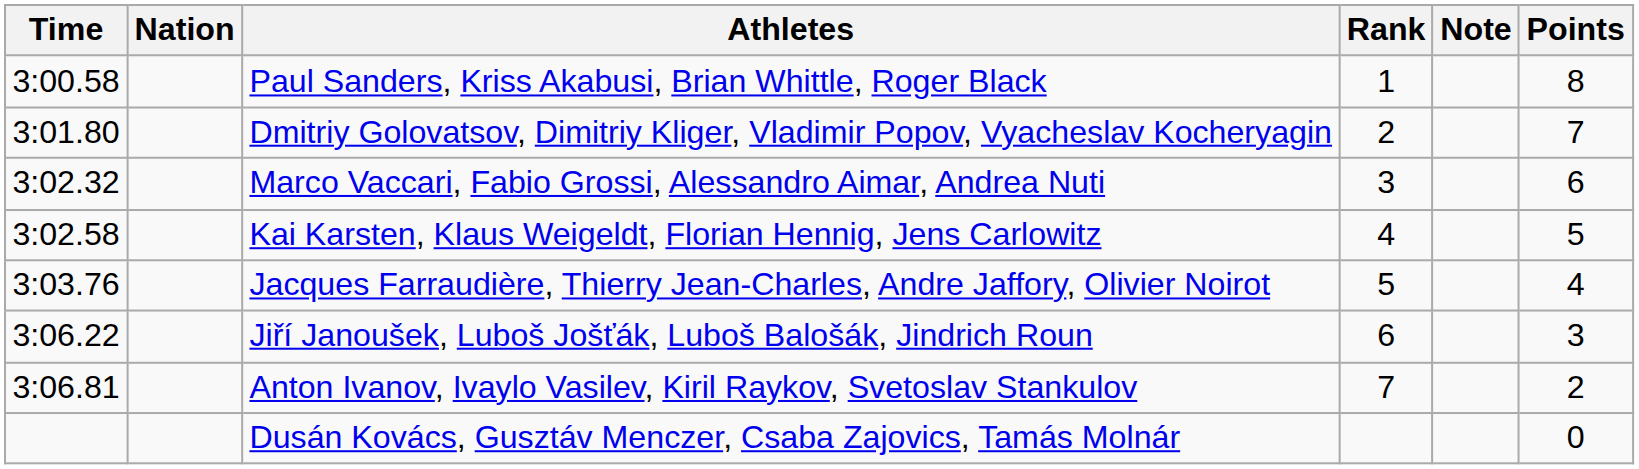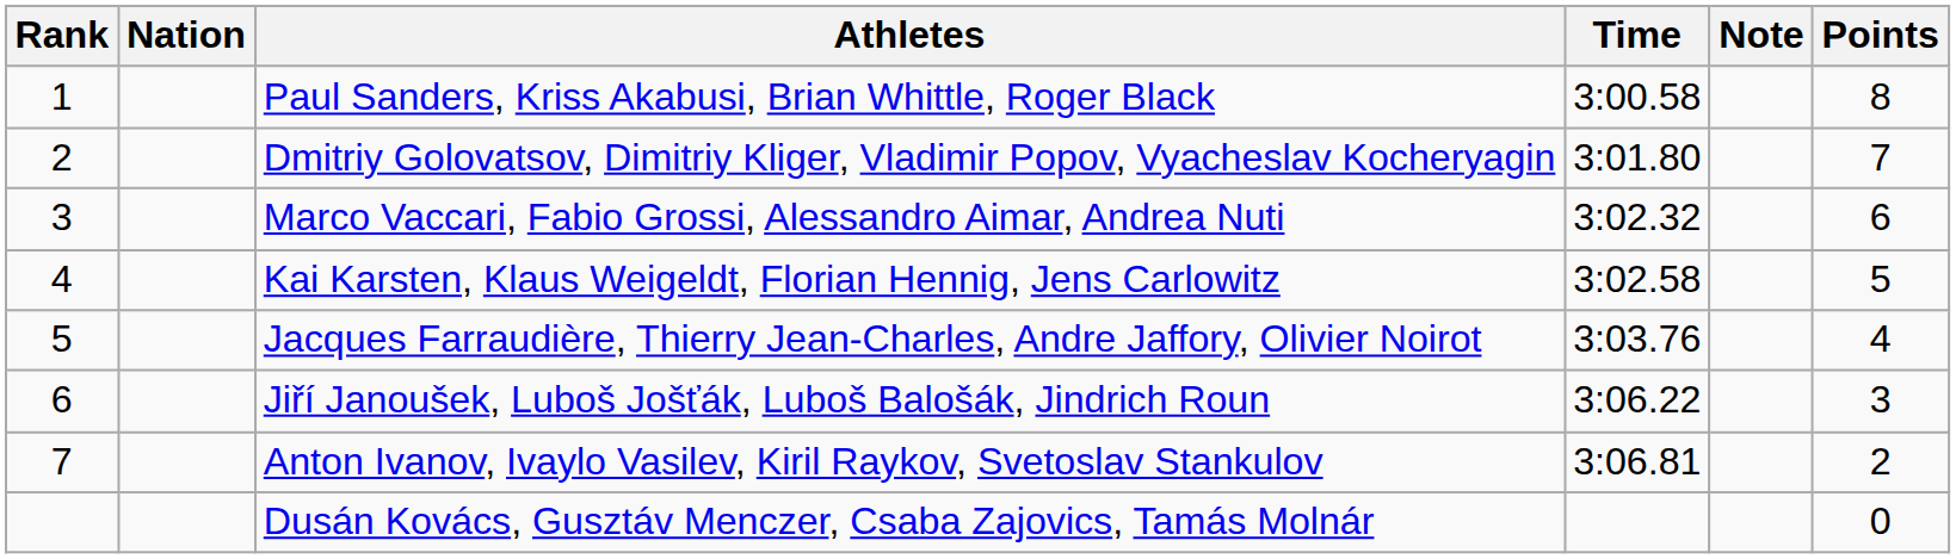columns swapped: Rank <-> Time
